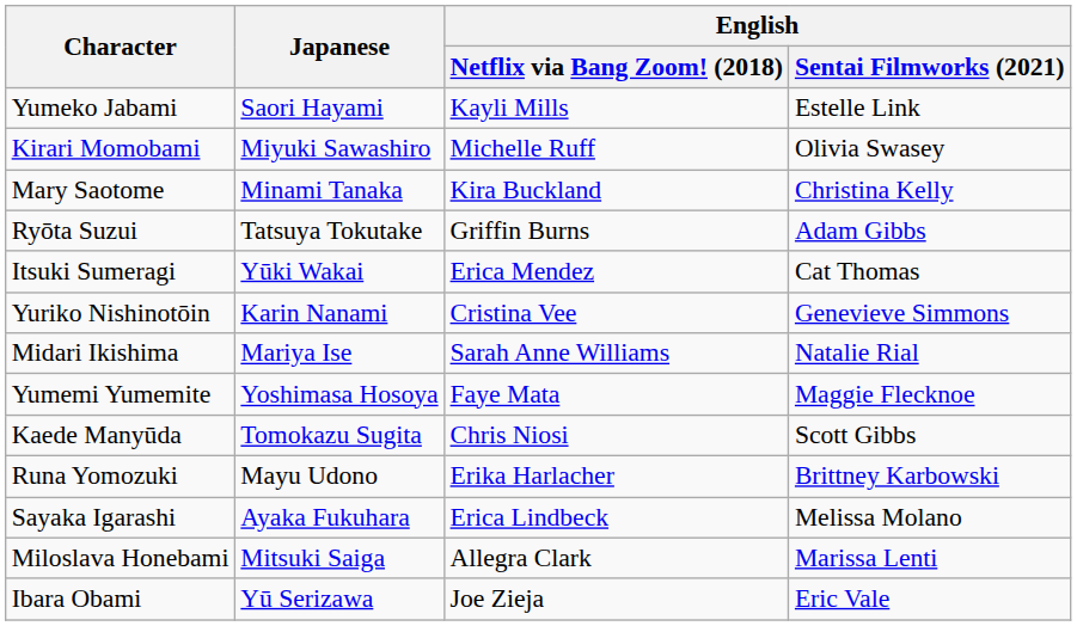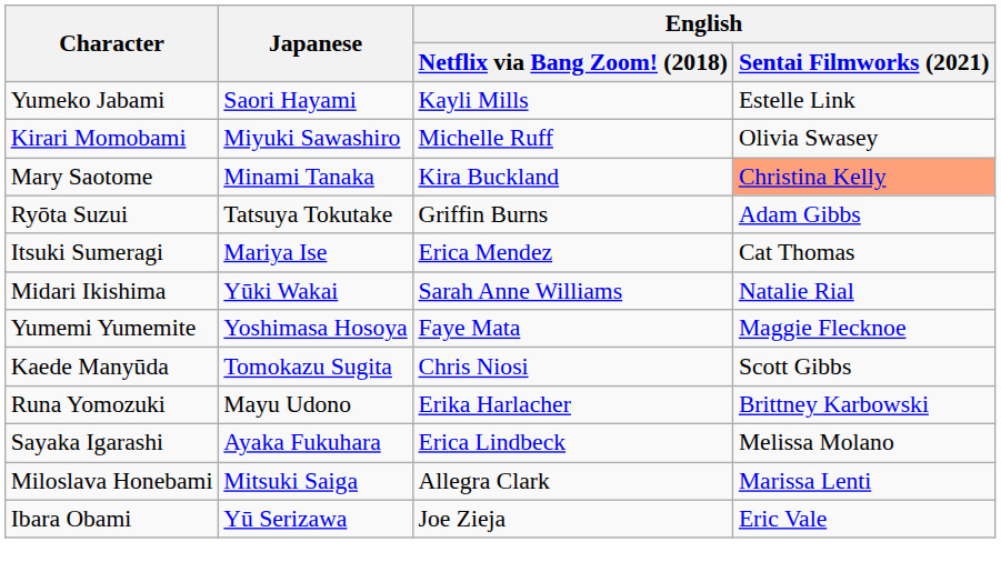Mary Saotome | English / Sentai Filmworks (2021): no background -> lightsalmon background
Itsuki Sumeragi | Japanese: Yūki Wakai -> Mariya Ise
- row: Yuriko Nishinotōin | Karin Nanami | Cristina Vee | Genevieve Simmons
Midari Ikishima | Japanese: Mariya Ise -> Yūki Wakai
